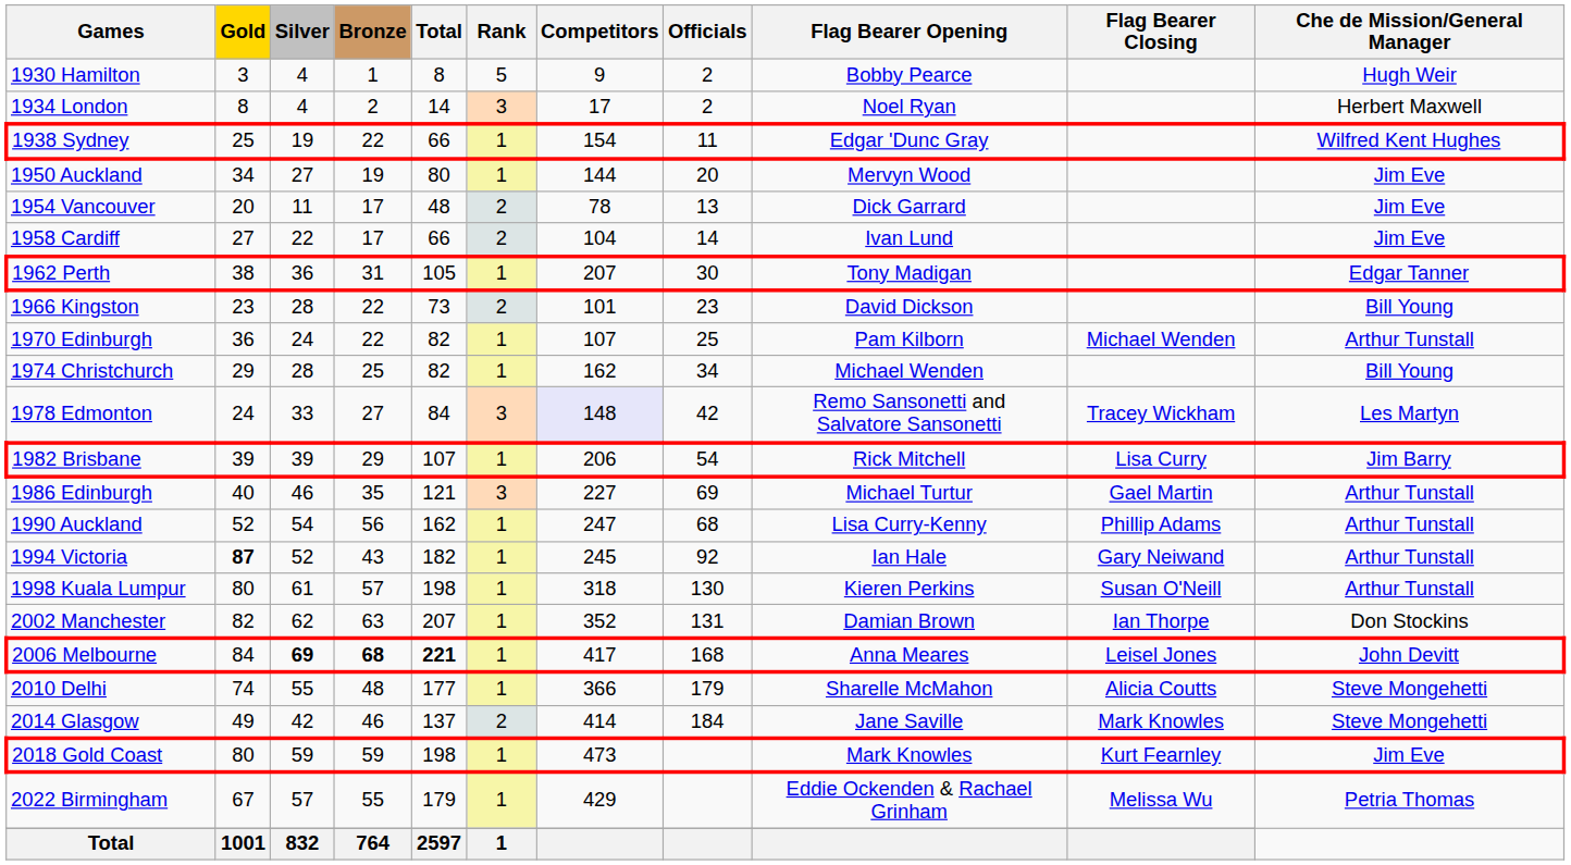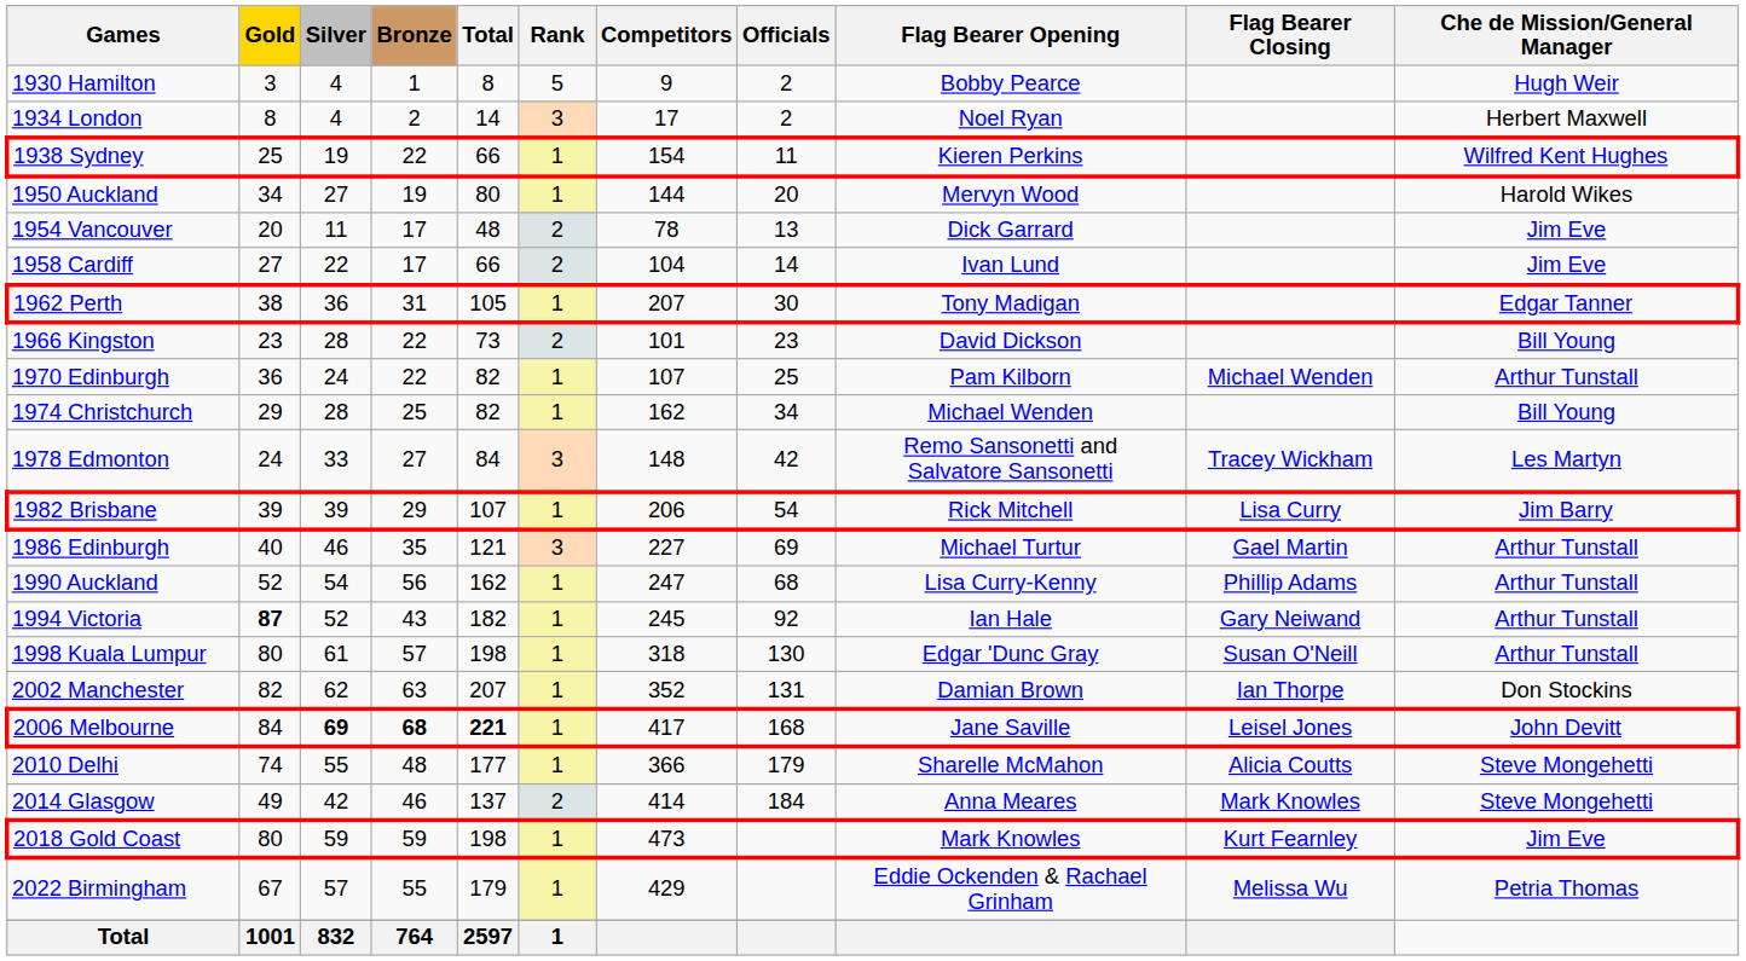1938 Sydney | Flag Bearer Opening: Edgar 'Dunc Gray -> Kieren Perkins
1950 Auckland | Che de Mission/General Manager: Jim Eve -> Harold Wikes
1978 Edmonton | Competitors: lavender background -> no background
1998 Kuala Lumpur | Flag Bearer Opening: Kieren Perkins -> Edgar 'Dunc Gray
2006 Melbourne | Flag Bearer Opening: Anna Meares -> Jane Saville
2014 Glasgow | Flag Bearer Opening: Jane Saville -> Anna Meares
